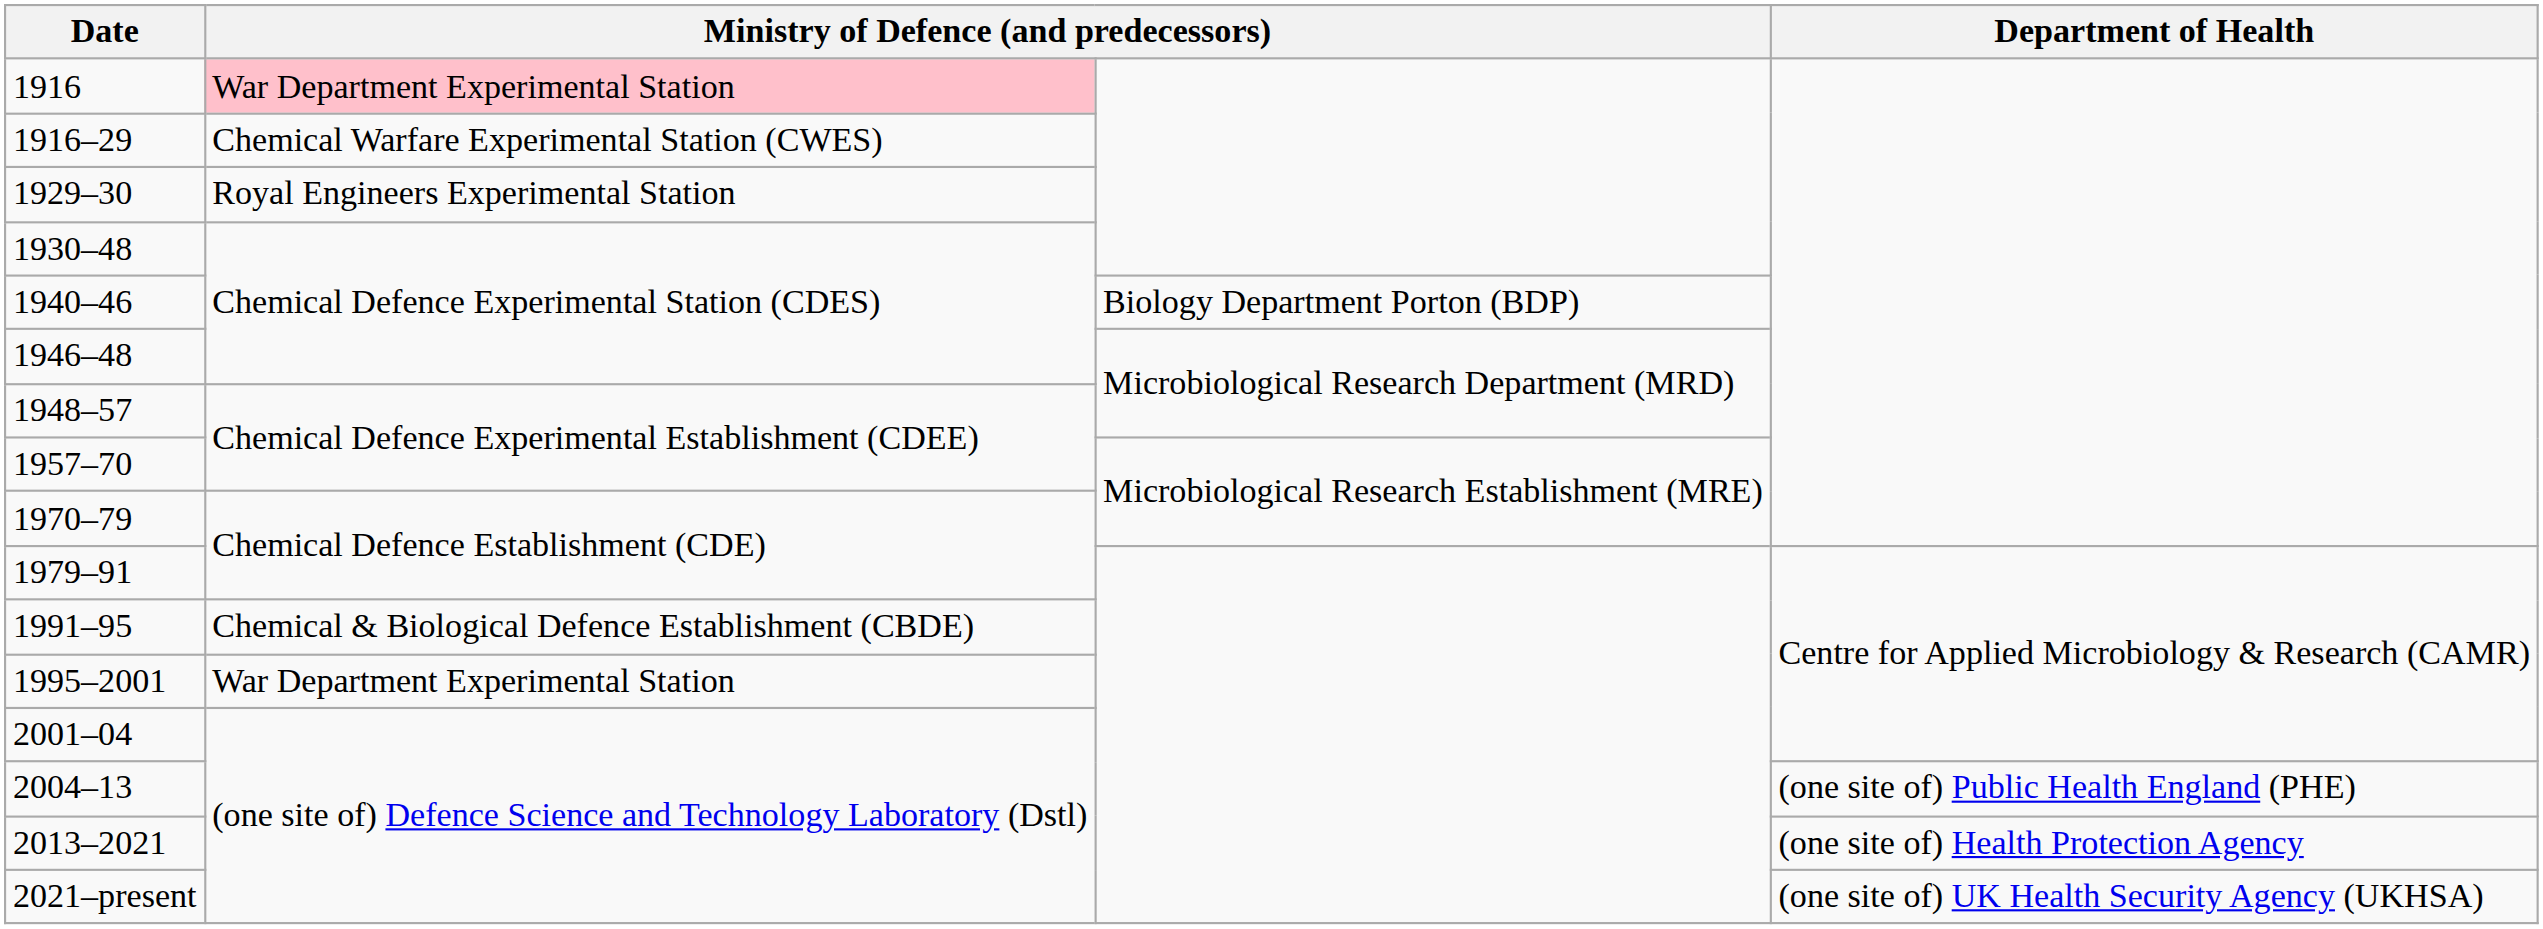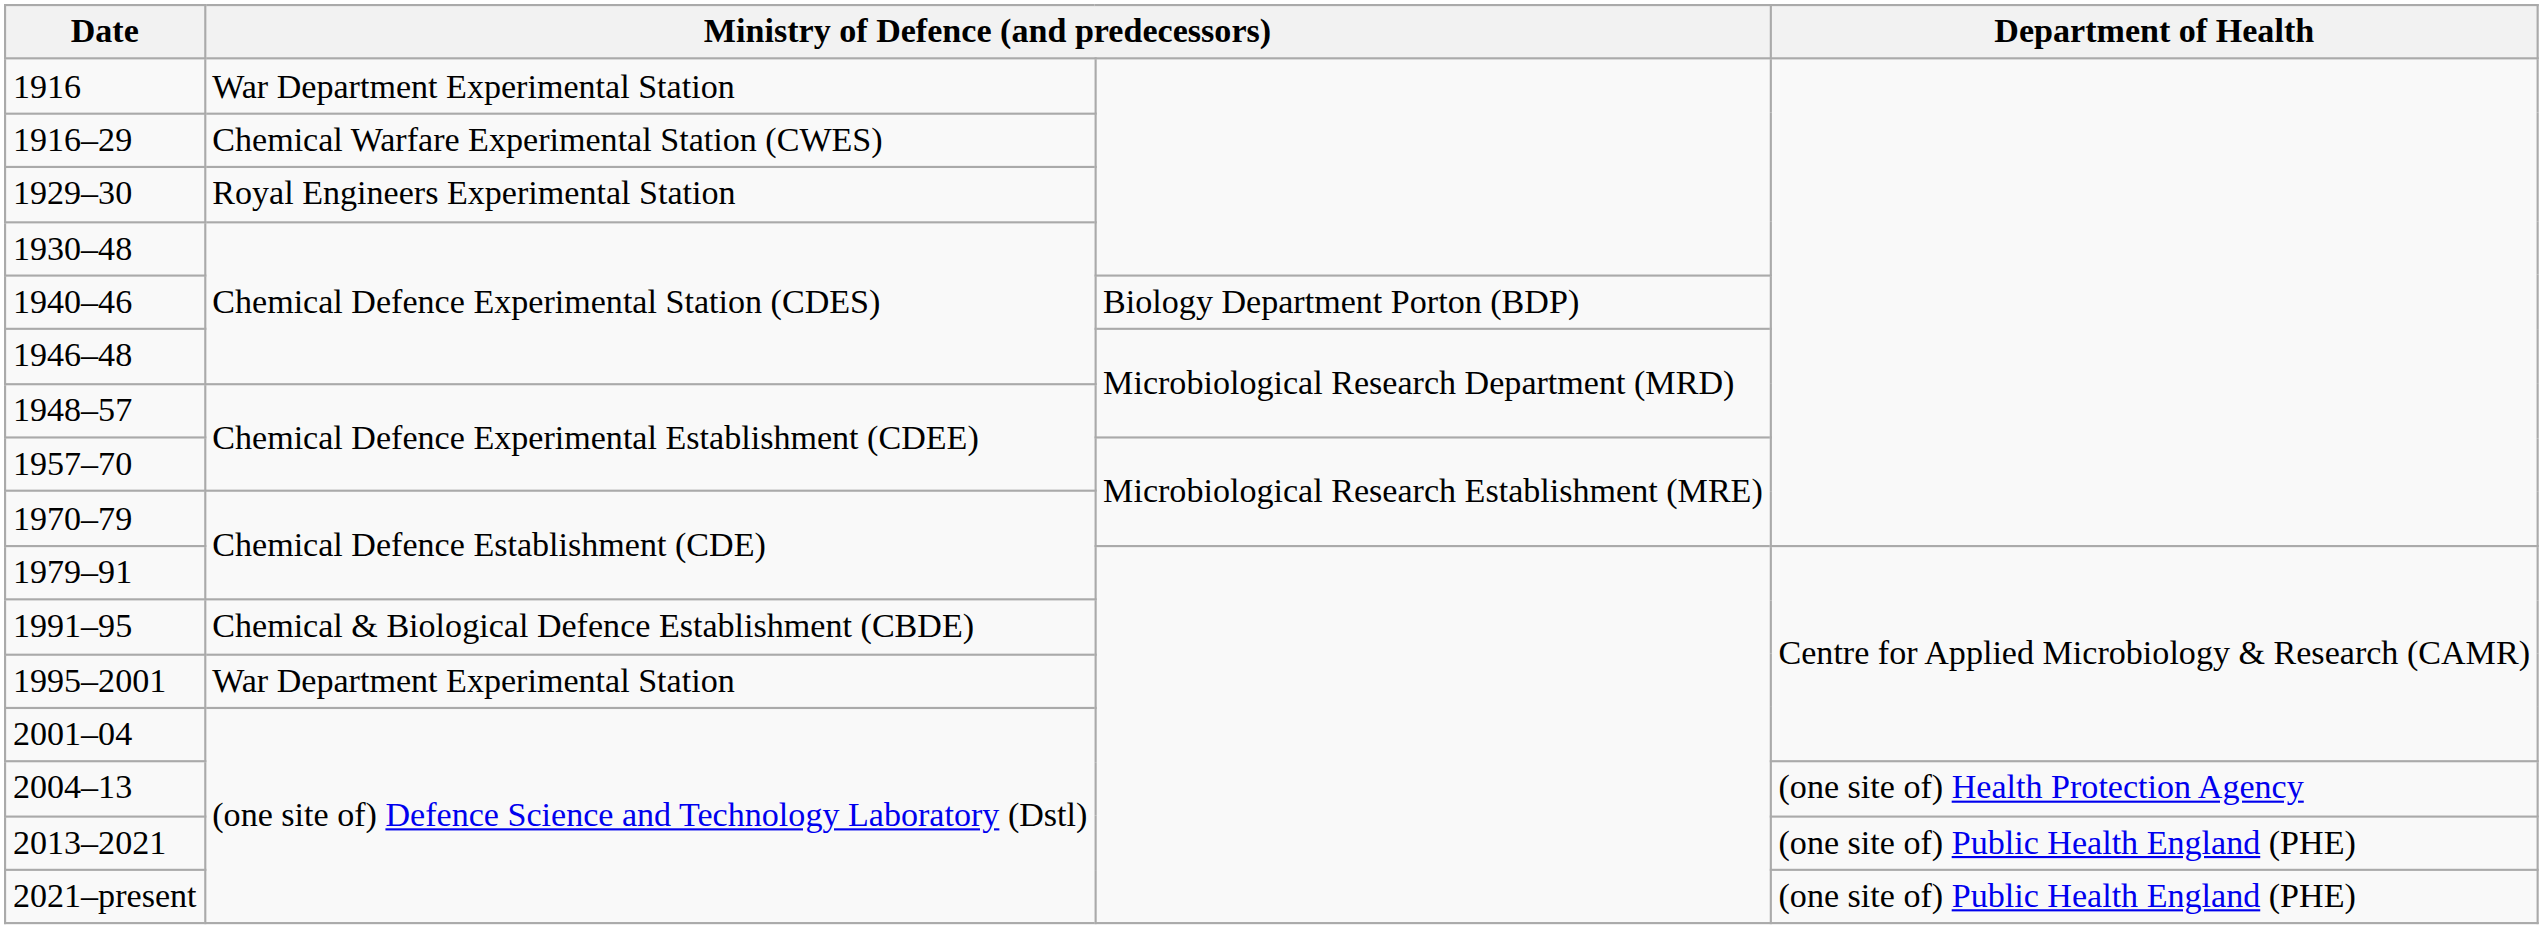1916 | column 2: pink background -> no background
2004–13 | Department of Health: (one site of) Public Health England (PHE) -> (one site of) Health Protection Agency
2013–2021 | Department of Health: (one site of) Health Protection Agency -> (one site of) Public Health England (PHE)
2021–present | Department of Health: (one site of) UK Health Security Agency (UKHSA) -> (one site of) Public Health England (PHE)
